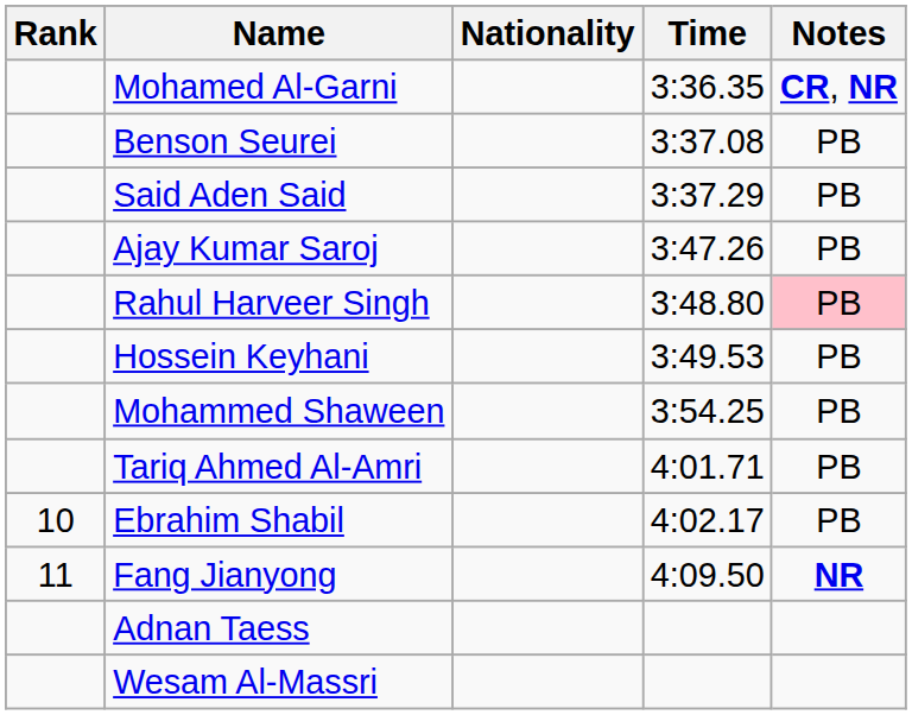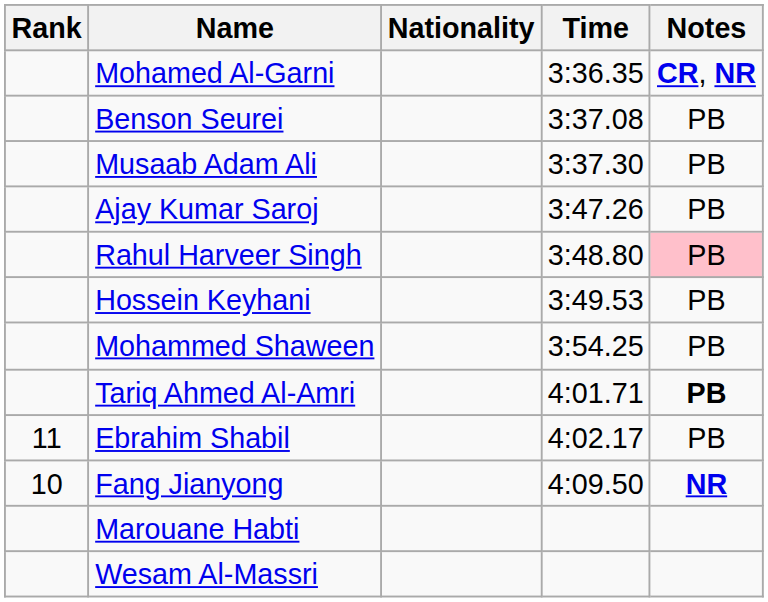- row: Said Aden Said | 3:37.29 | PB
+ row: Musaab Adam Ali | 3:37.30 | PB
Tariq Ahmed Al-Amri | Notes: normal -> bold
Ebrahim Shabil | Rank: 10 -> 11
Fang Jianyong | Rank: 11 -> 10
+ row: Marouane Habti
- row: Adnan Taess
